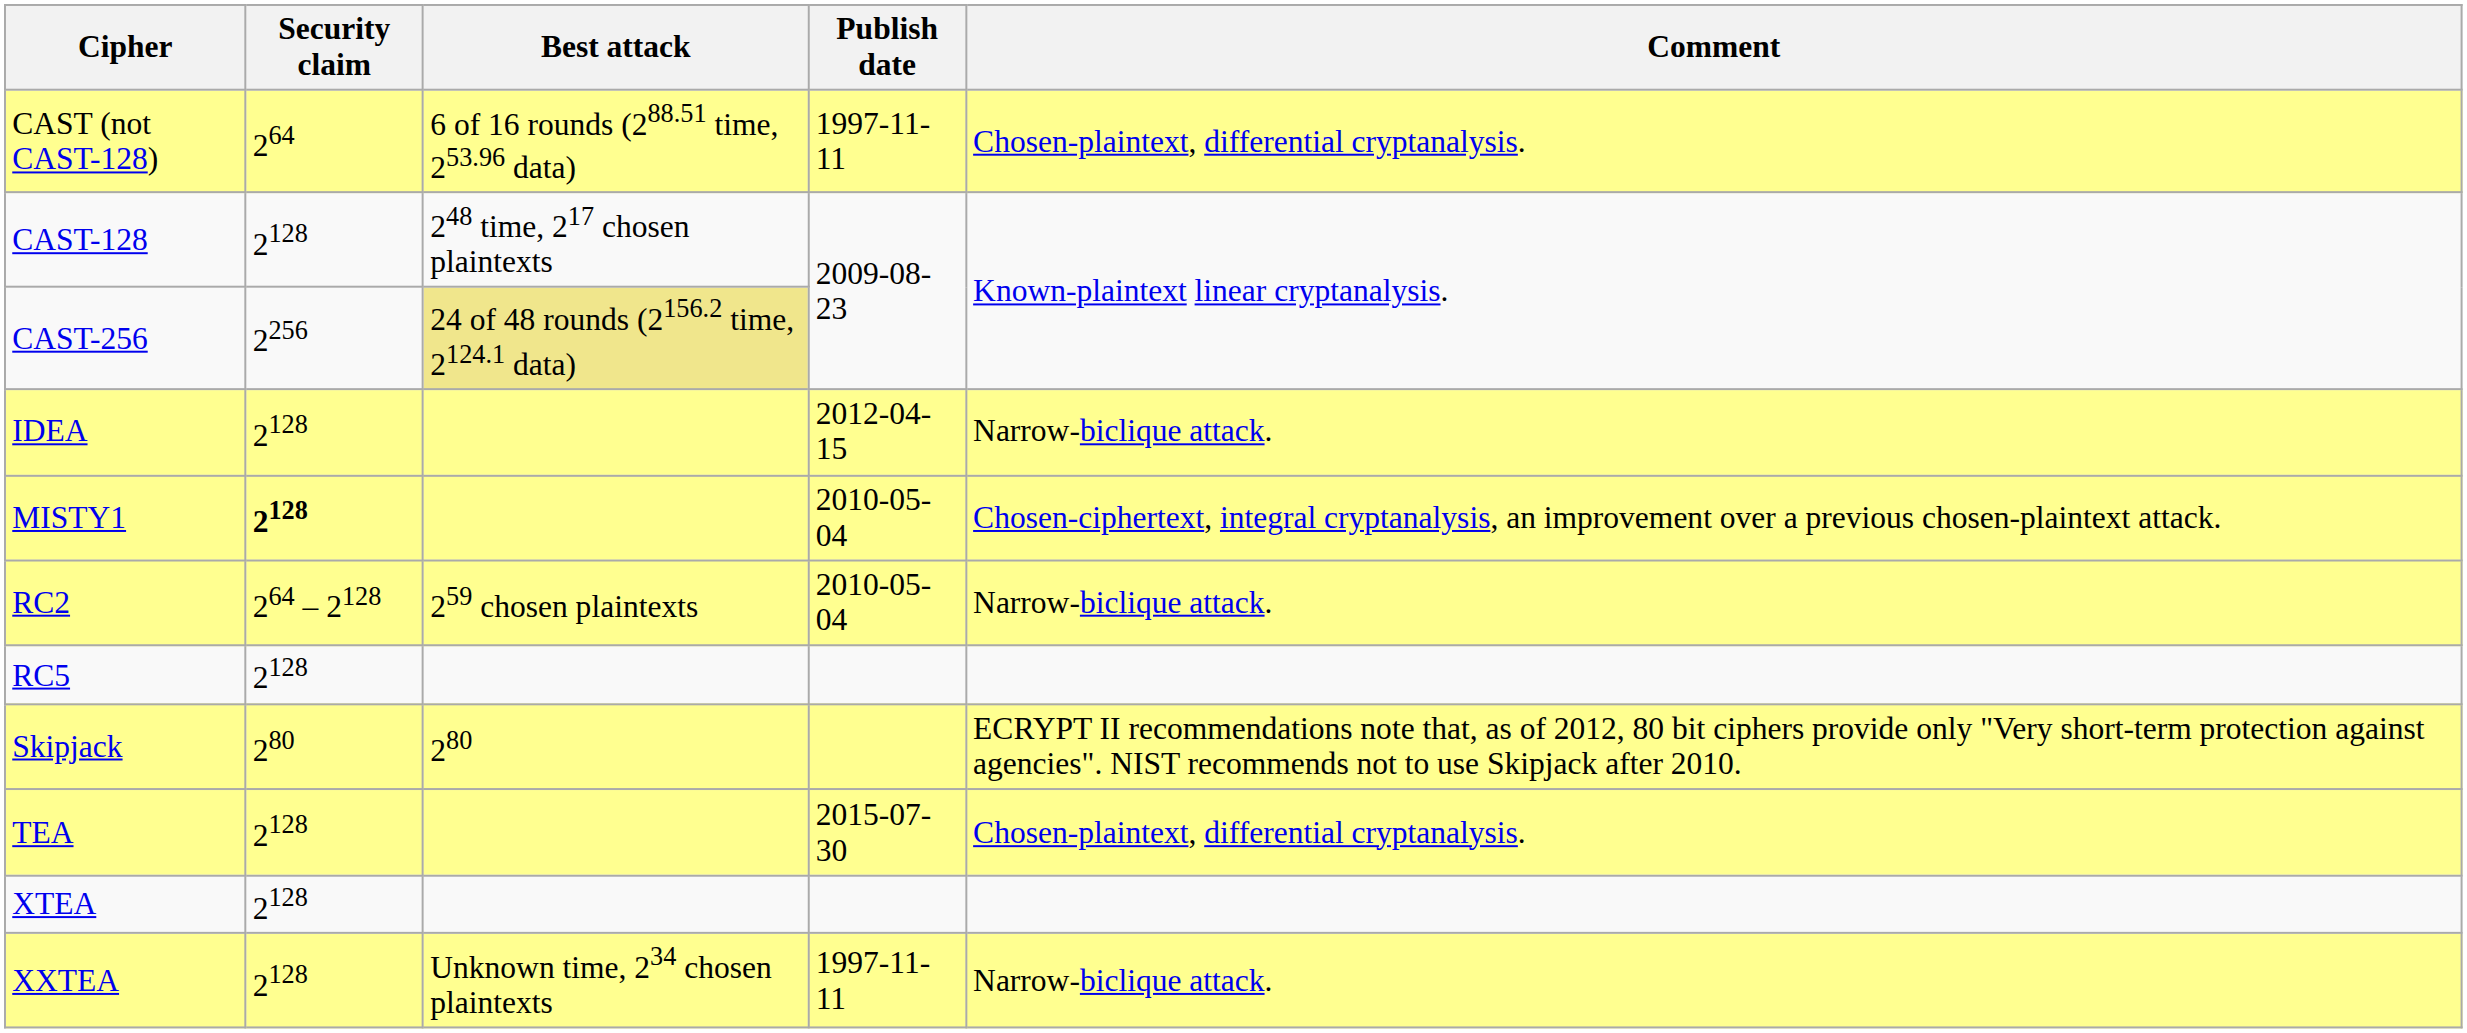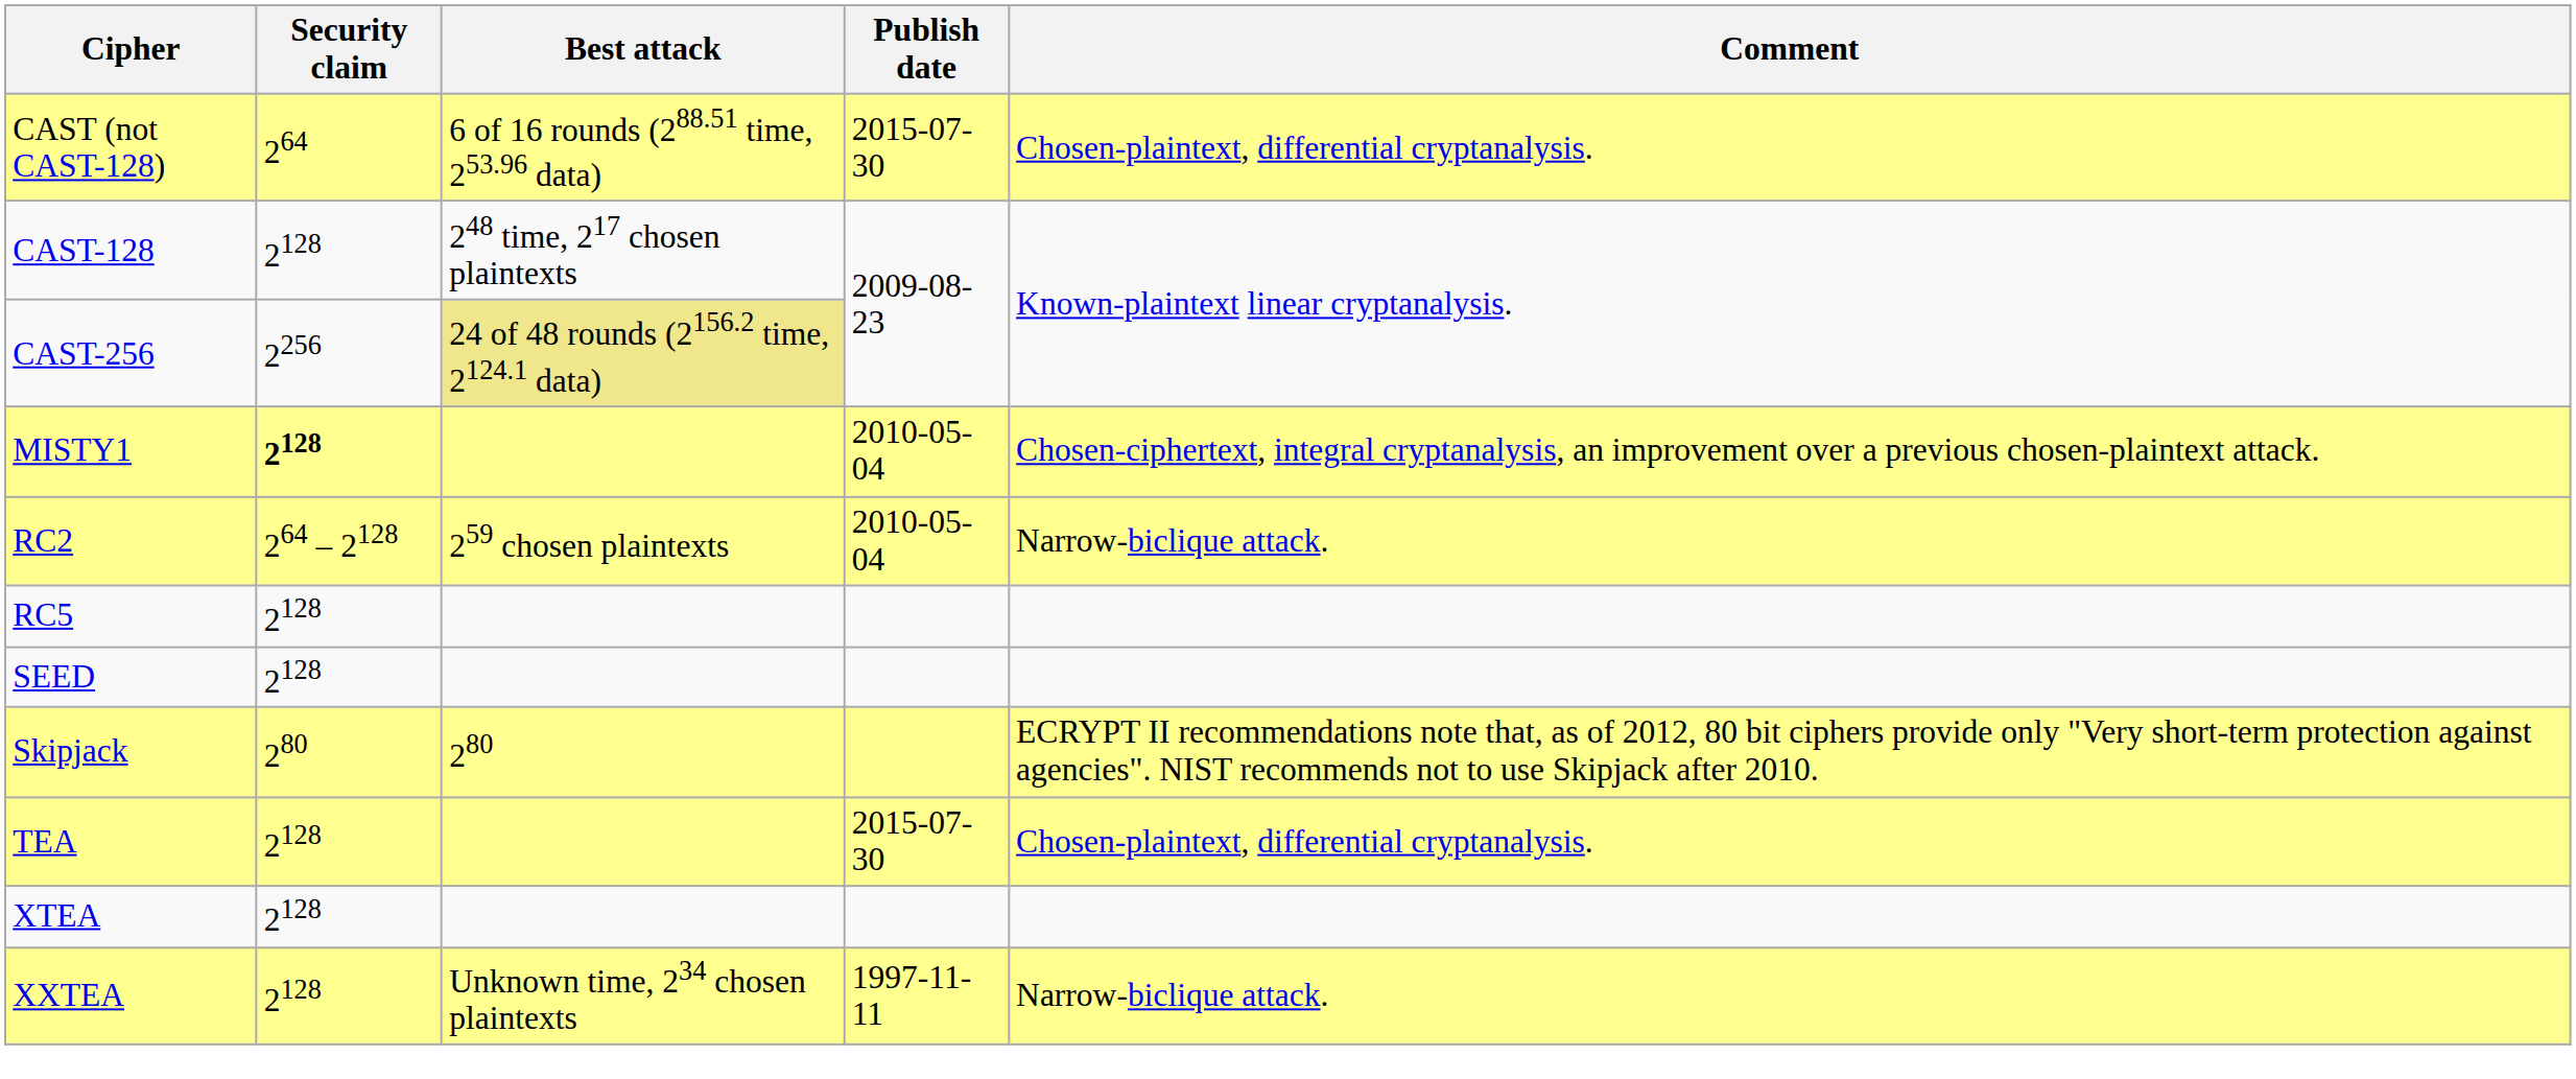CAST (not CAST-128) | Publish date: 1997-11-11 -> 2015-07-30
- row: IDEA | 2128 | 2012-04-15 | Narrow-biclique attack.
+ row: SEED | 2128
